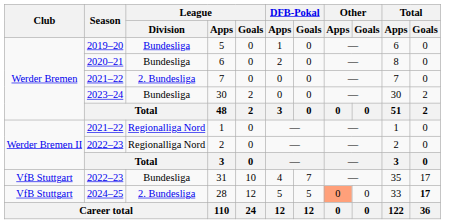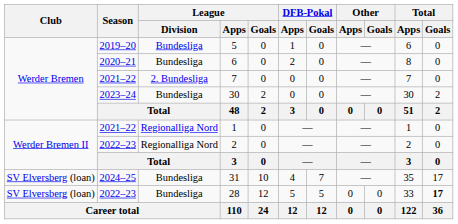31 | Club: VfB Stuttgart -> SV Elversberg (loan)
31 | Season: 2022–23 -> 2024–25
28 | Club: VfB Stuttgart -> SV Elversberg (loan)
28 | Season: 2024–25 -> 2022–23
28 | League / Division: 2. Bundesliga -> Bundesliga
28 | Other / Apps: lightsalmon background -> no background
